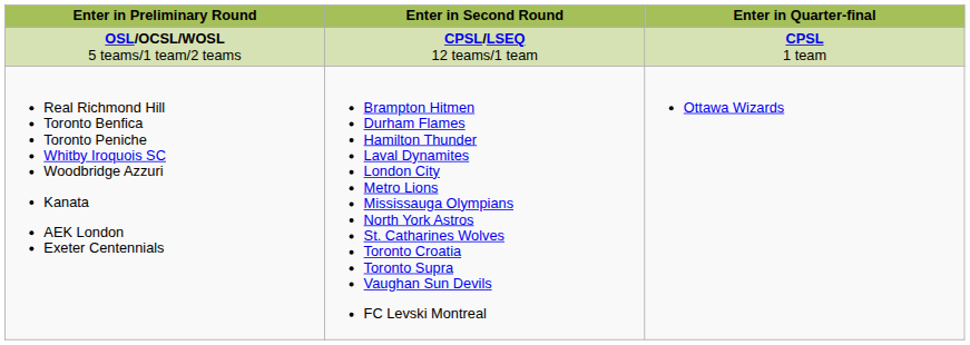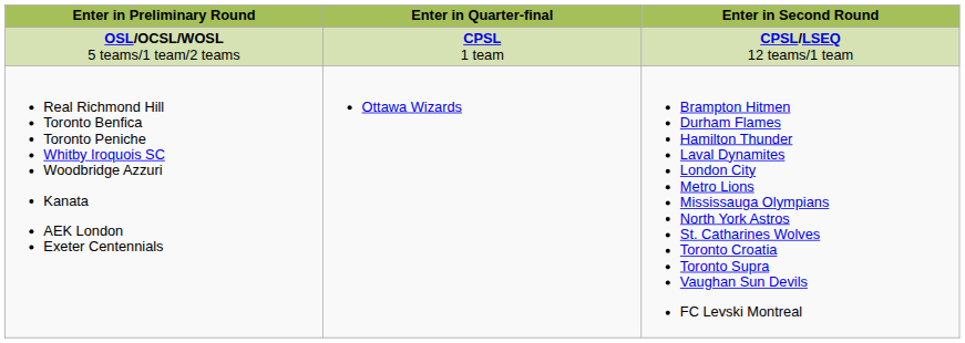columns swapped: Enter in Second Round <-> Enter in Quarter-final
